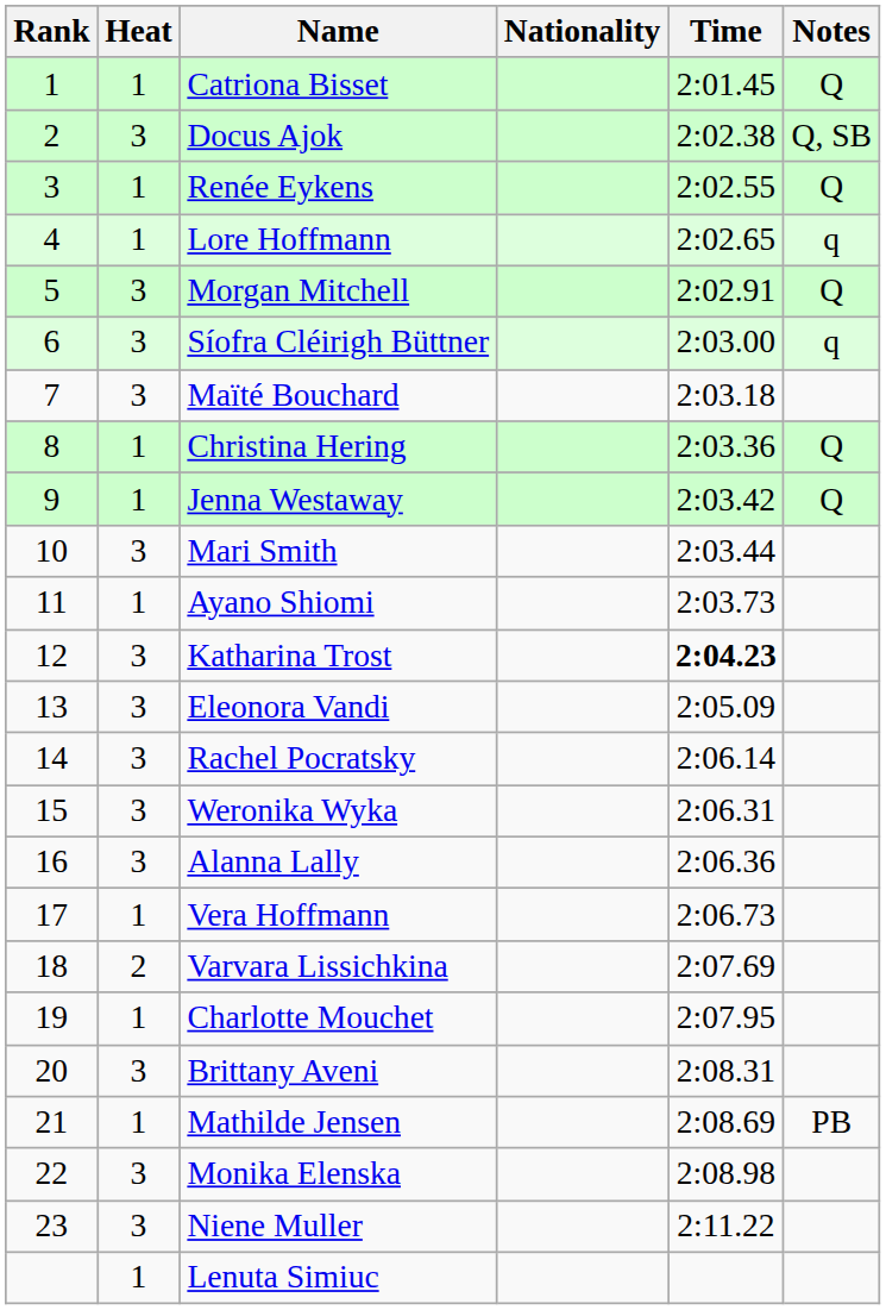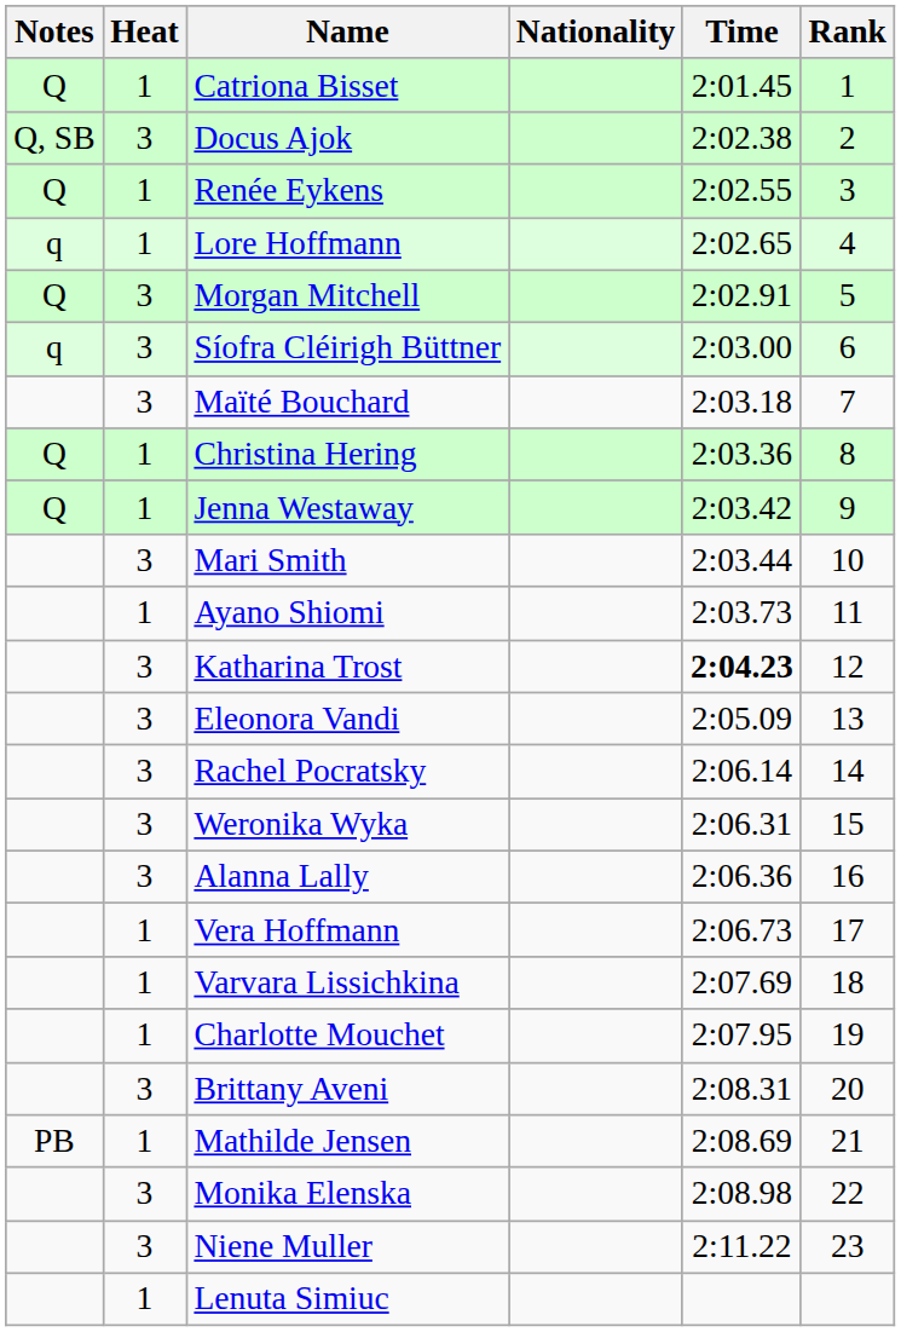columns swapped: Rank <-> Notes
Varvara Lissichkina | Heat: 2 -> 1
